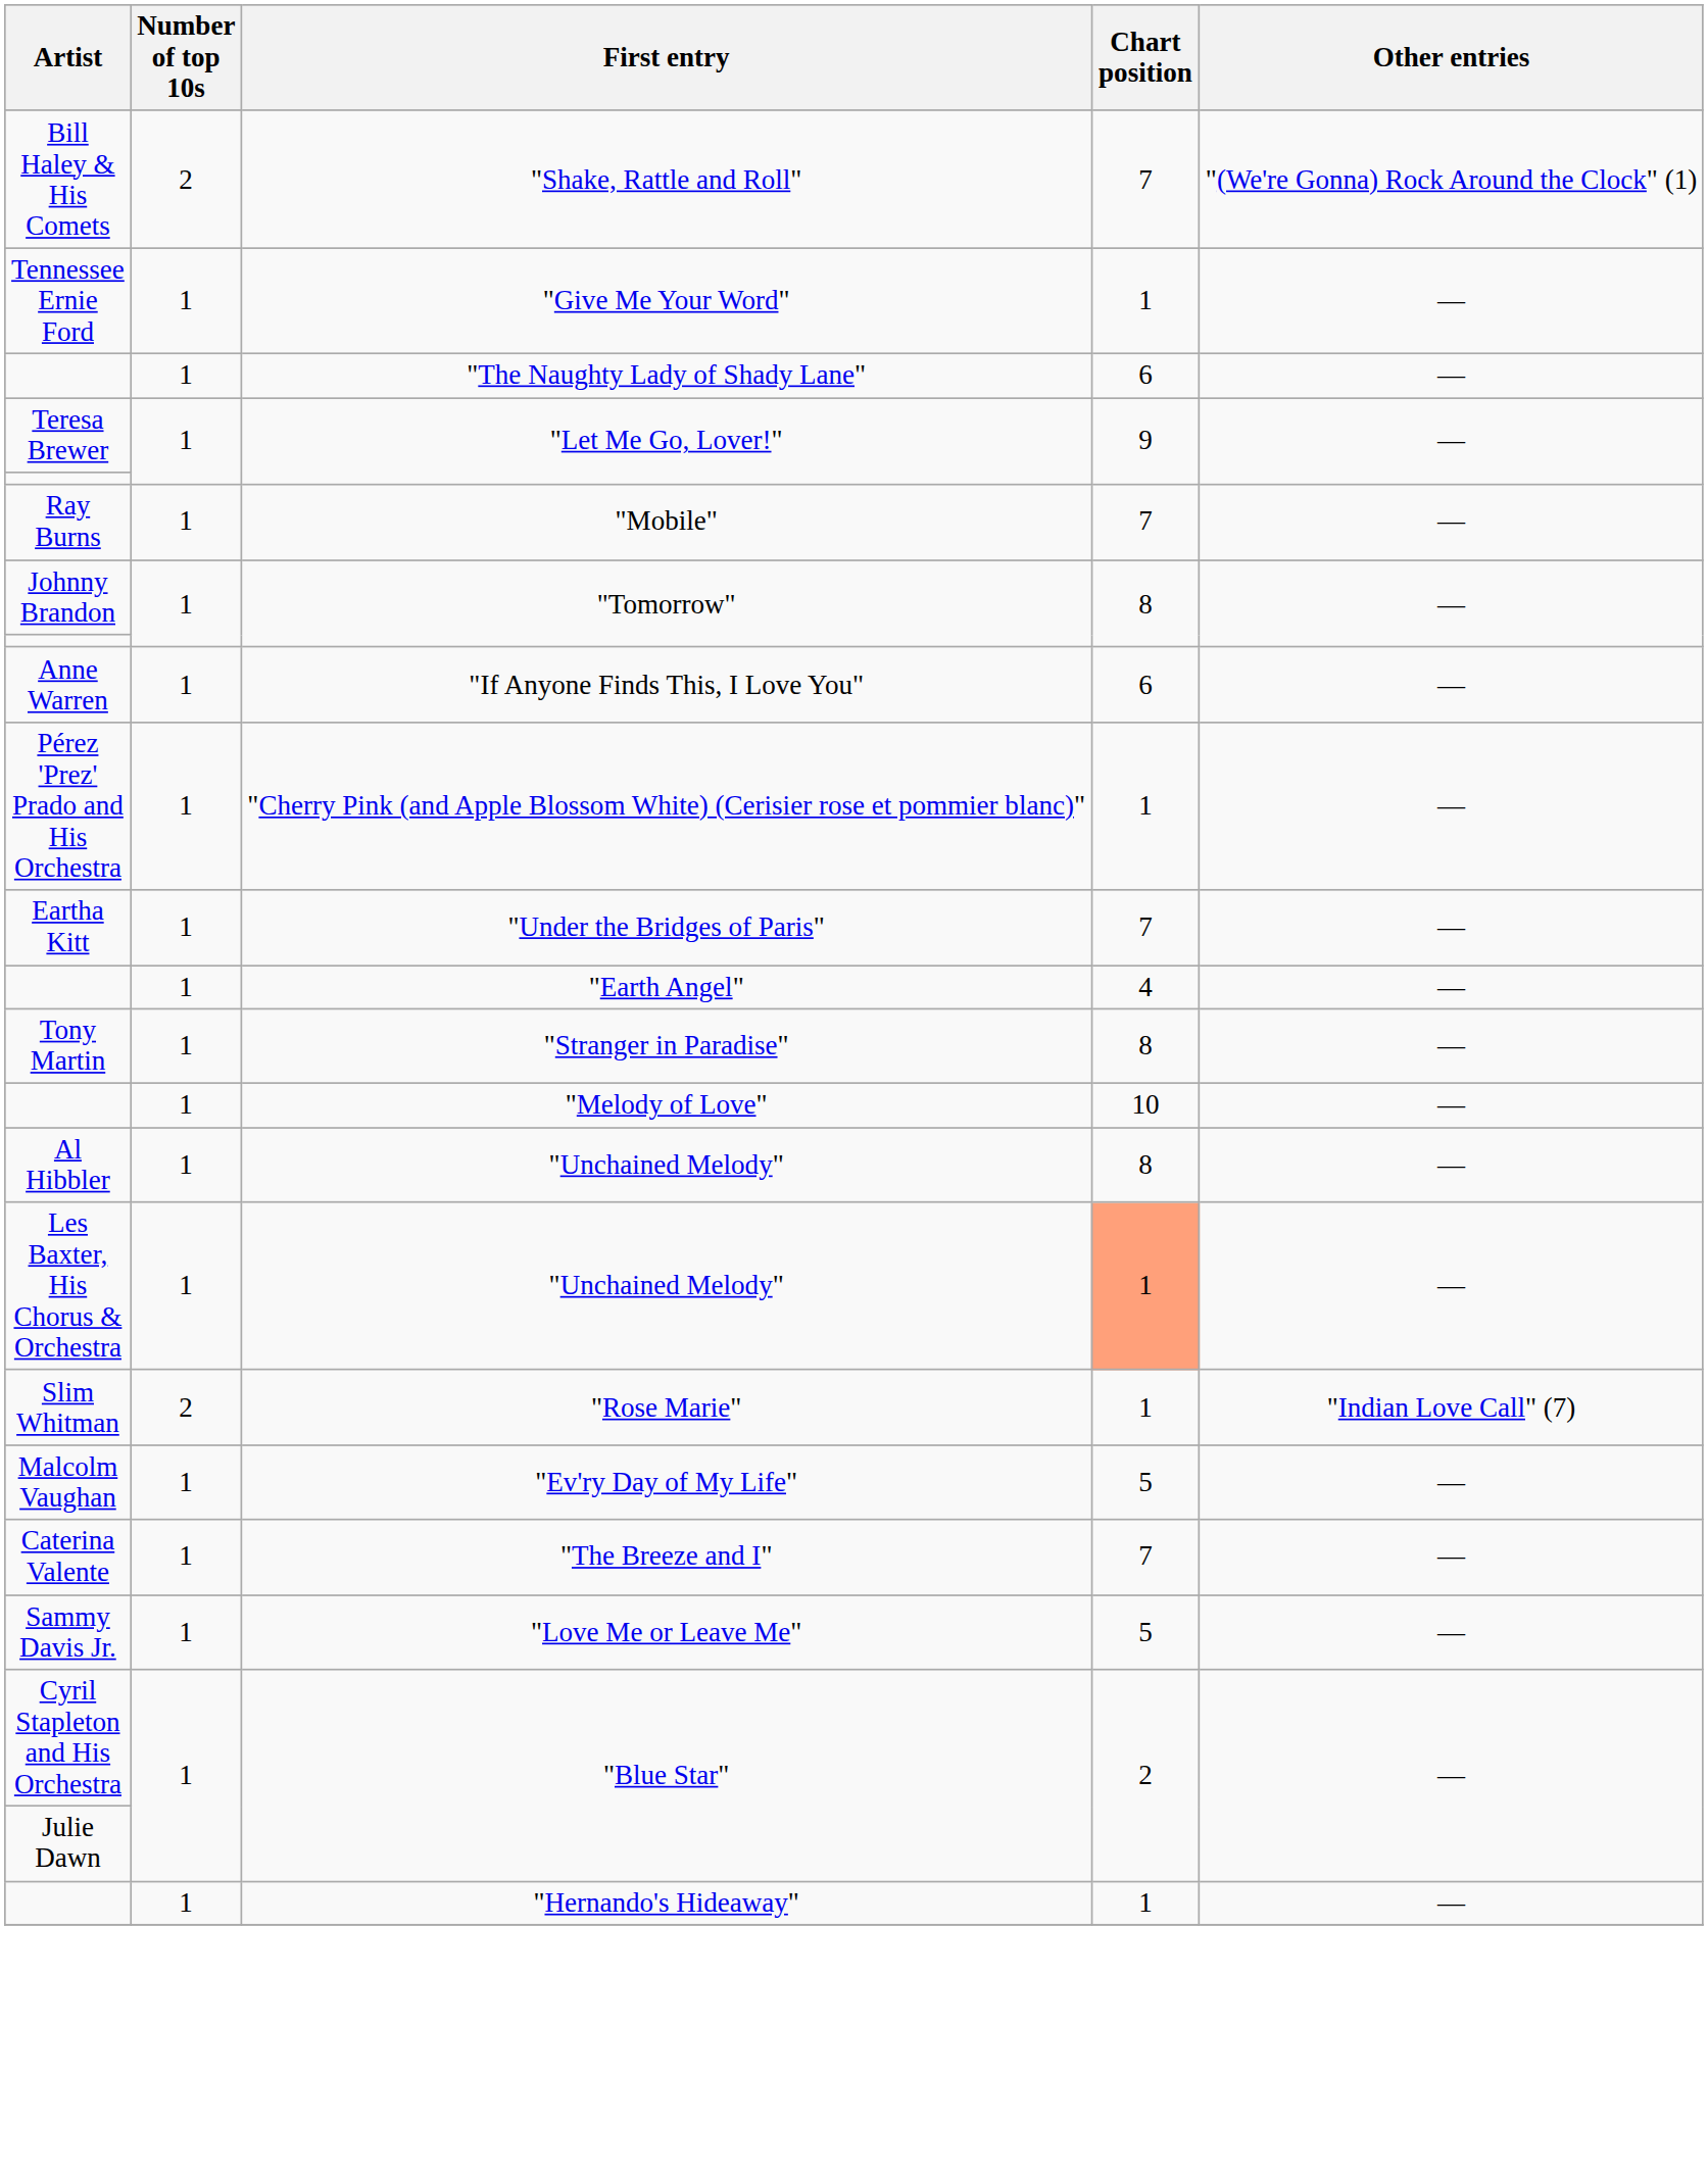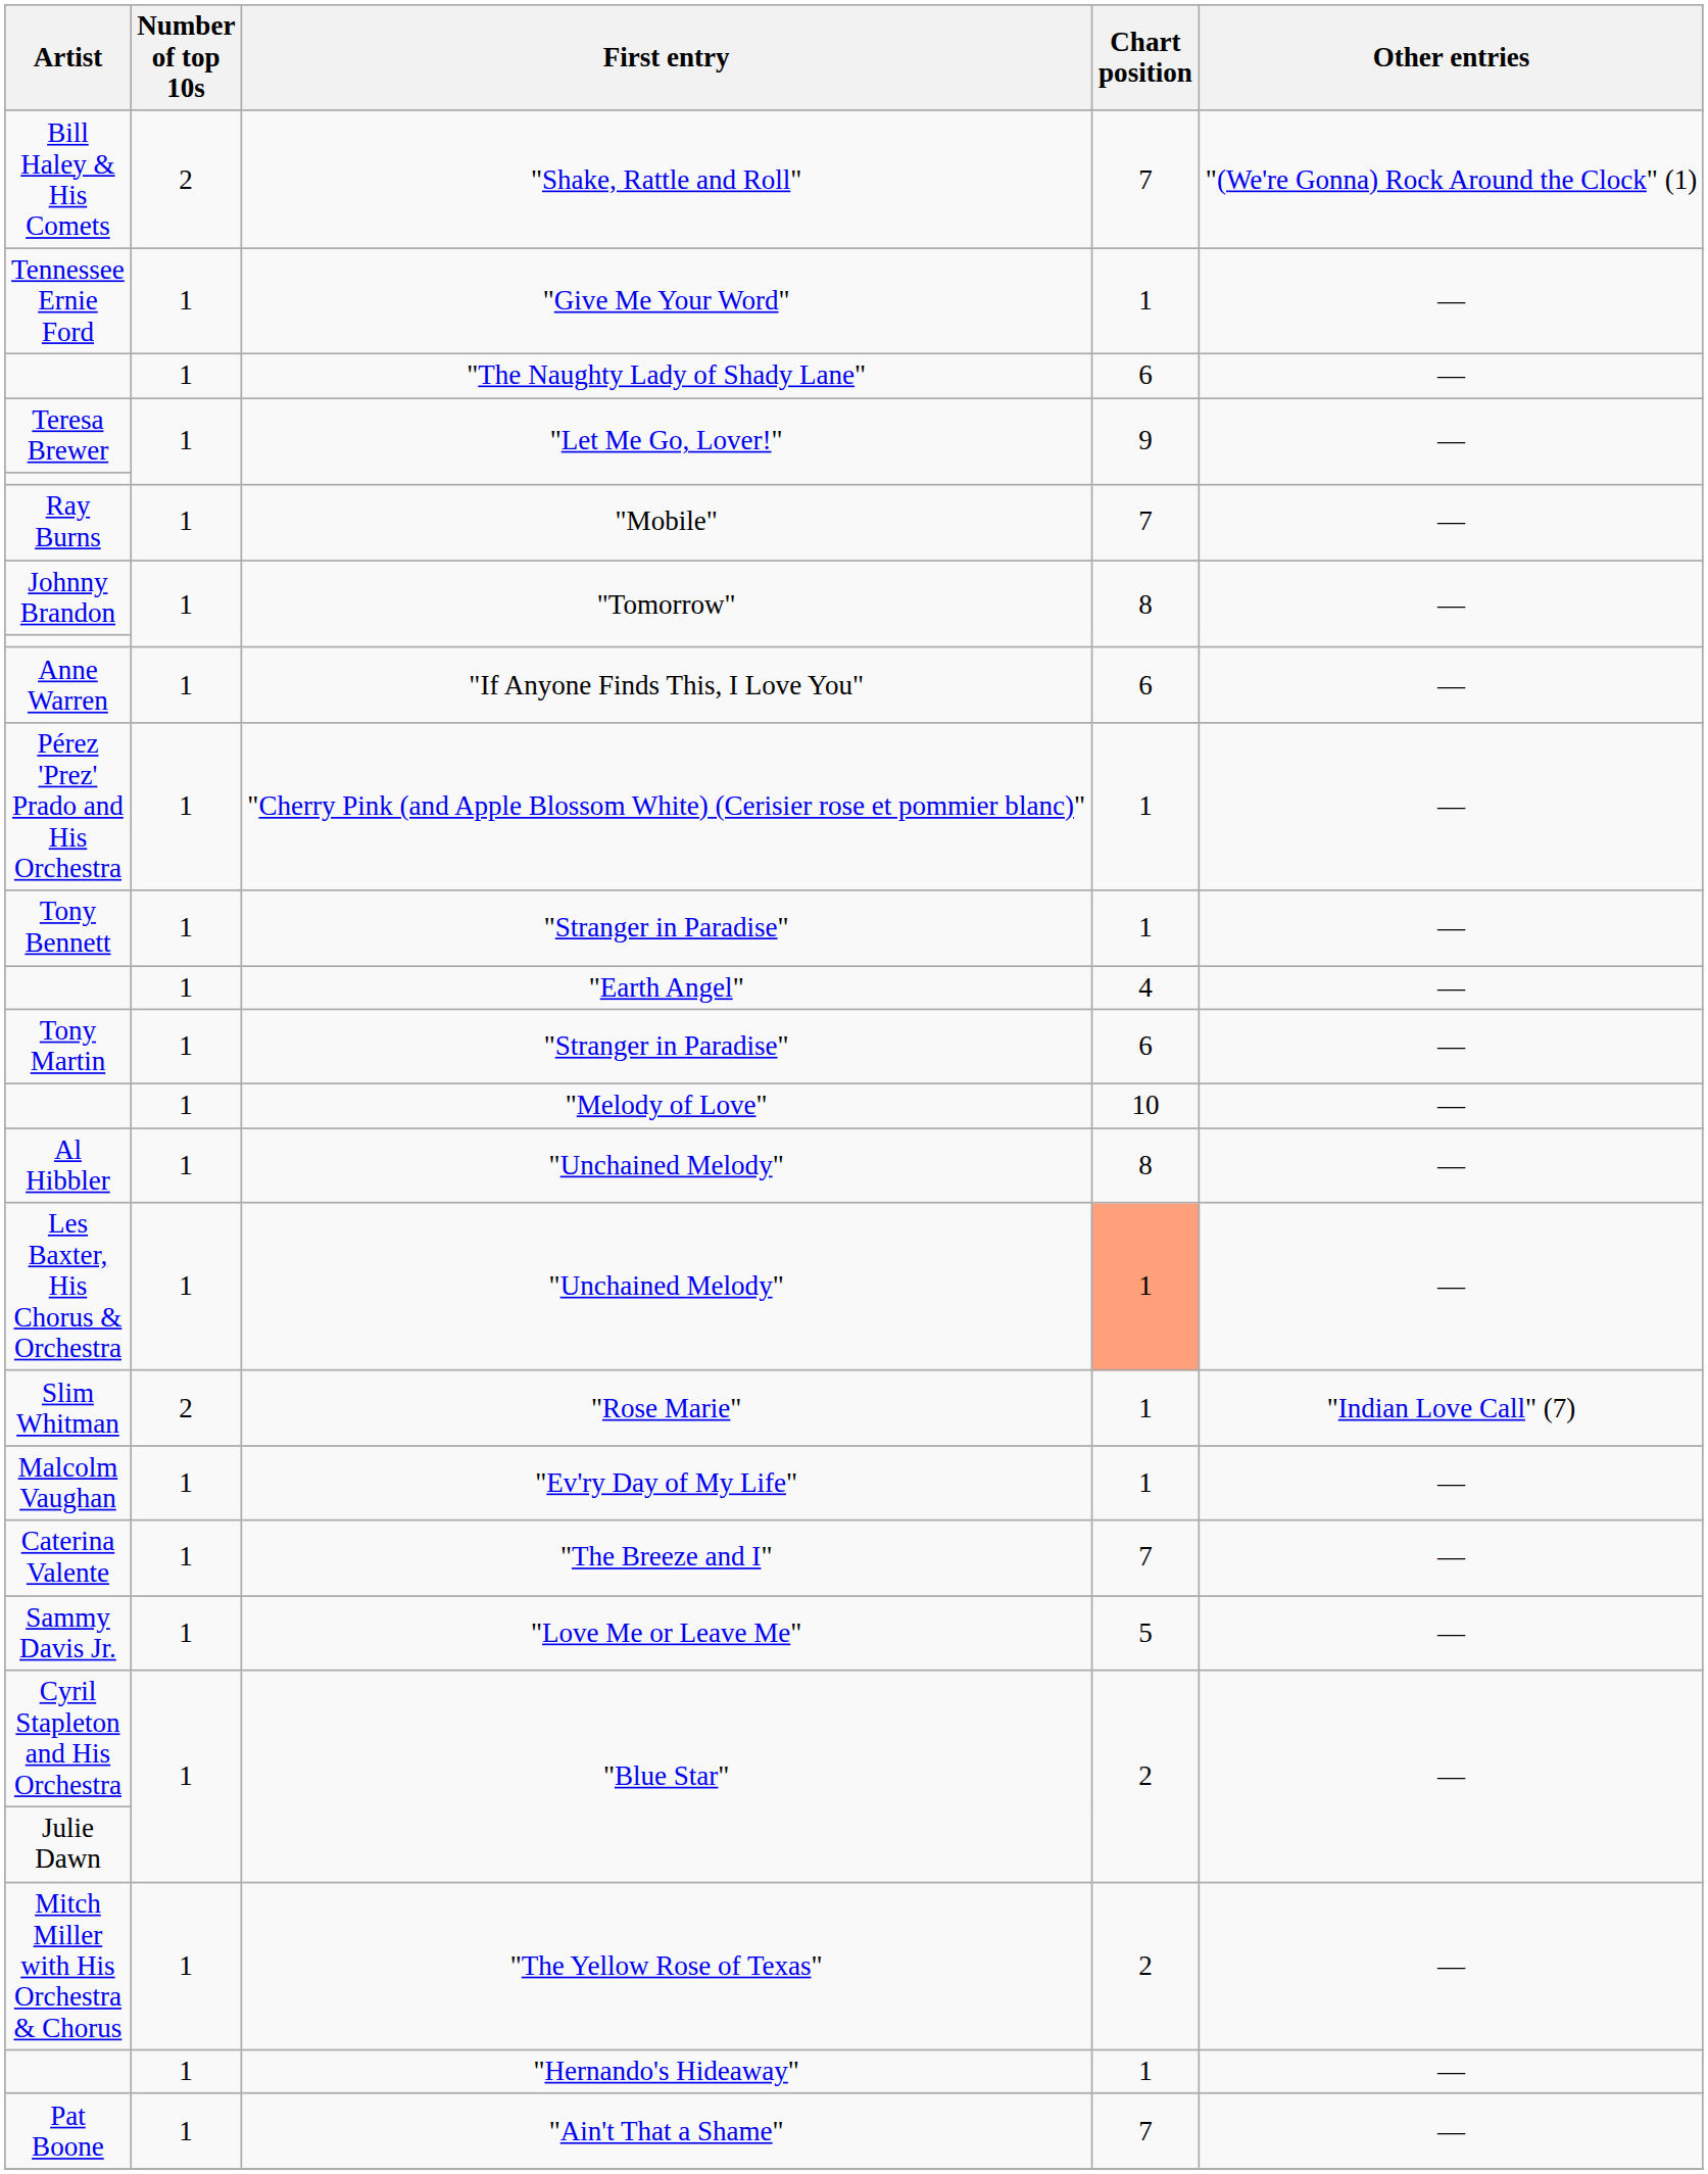+ row: Tony Bennett | 1 | "Stranger in Paradise" | 1 | —
- row: Eartha Kitt | 1 | "Under the Bridges of Paris" | 7 | —
Tony Martin | Chart position: 8 -> 6
Malcolm Vaughan | Chart position: 5 -> 1
+ row: Mitch Miller with His Orchestra & Chorus | 1 | "The Yellow Rose of Texas" | 2 | —
+ row: Pat Boone | 1 | "Ain't That a Shame" | 7 | —
